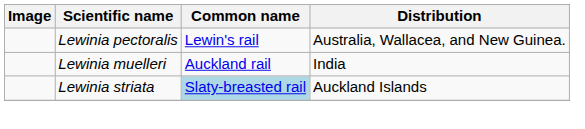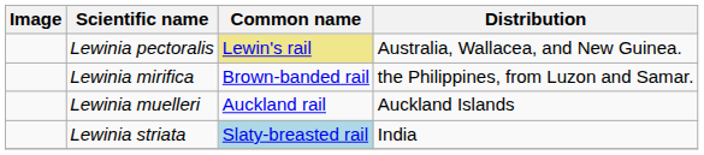Lewinia pectoralis | Common name: no background -> khaki background
+ row: Lewinia mirifica | Brown-banded rail | the Philippines, from Luzon and Samar.
Lewinia muelleri | Distribution: India -> Auckland Islands
Lewinia striata | Distribution: Auckland Islands -> India
